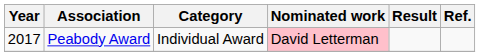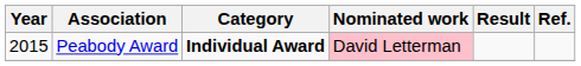Peabody Award | Year: 2017 -> 2015
Peabody Award | Category: normal -> bold
